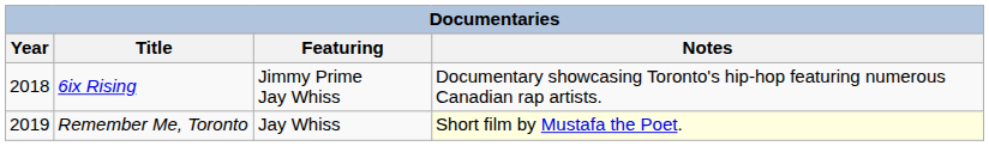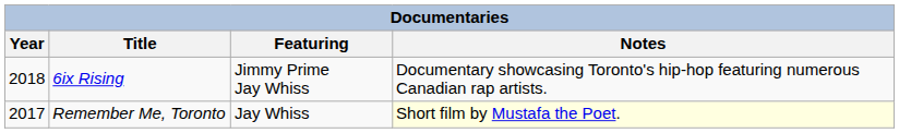Remember Me, Toronto | Year: 2019 -> 2017
